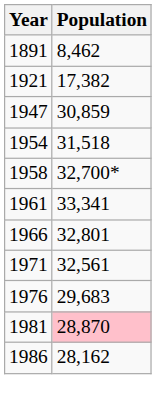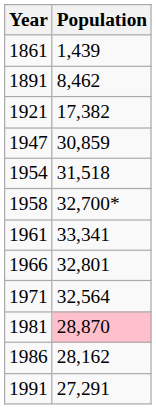+ row: 1861 | 1,439
1971 | Population: 32,561 -> 32,564
- row: 1976 | 29,683
+ row: 1991 | 27,291
